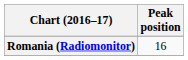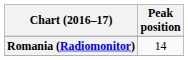Romania (Radiomonitor) | Peak position: 16 -> 14
